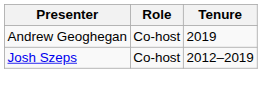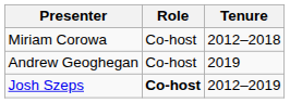+ row: Miriam Corowa | Co-host | 2012–2018
Josh Szeps | Role: normal -> bold
